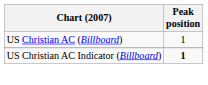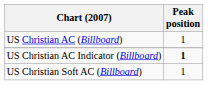+ row: US Christian Soft AC (Billboard) | 1
